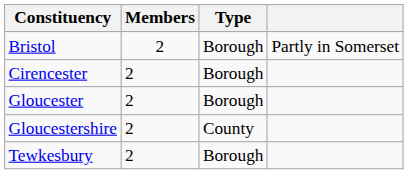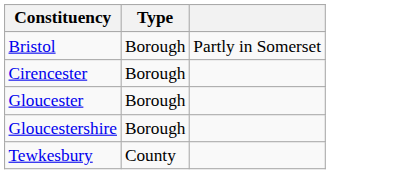- column: Members | 2 | 2 | 2 | 2 | 2
Gloucestershire | Type: County -> Borough
Tewkesbury | Type: Borough -> County
